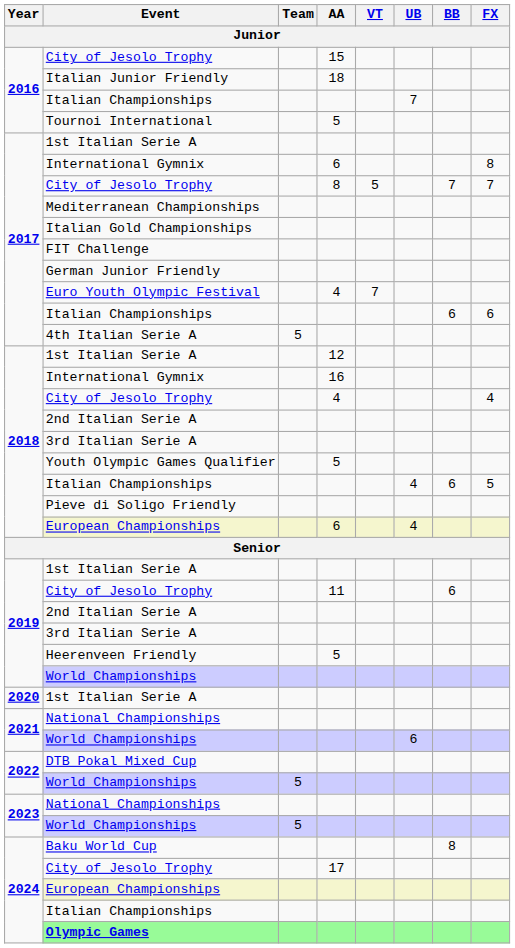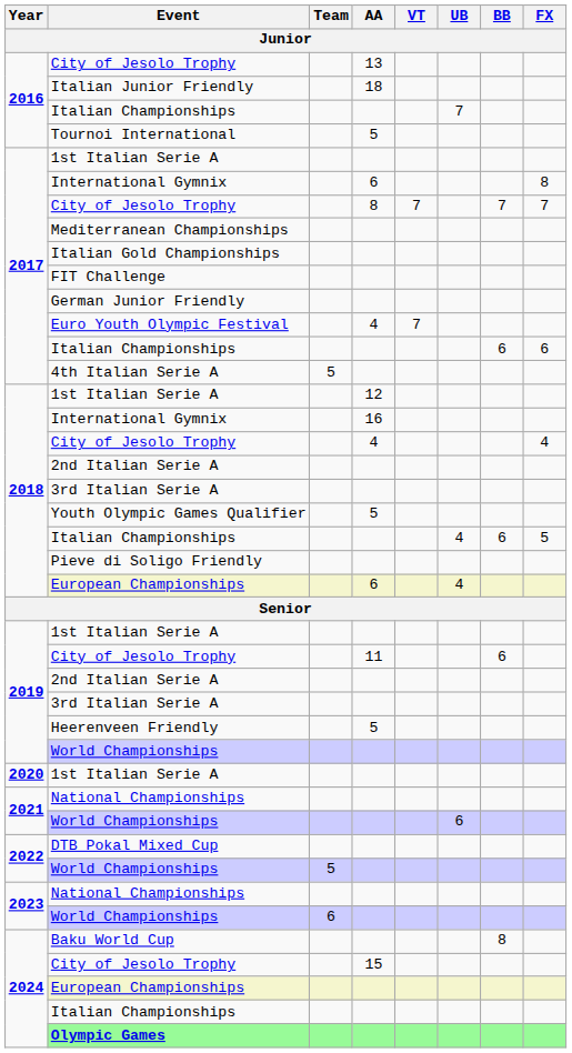2016 / City of Jesolo Trophy | AA: 15 -> 13
2017 / City of Jesolo Trophy | VT: 5 -> 7
2023 / World Championships | Team: 5 -> 6
2024 / City of Jesolo Trophy | AA: 17 -> 15
